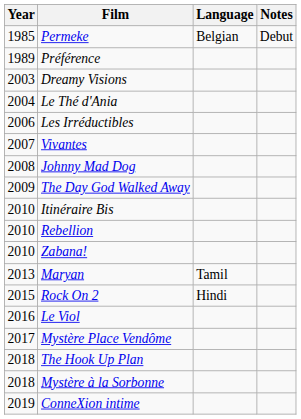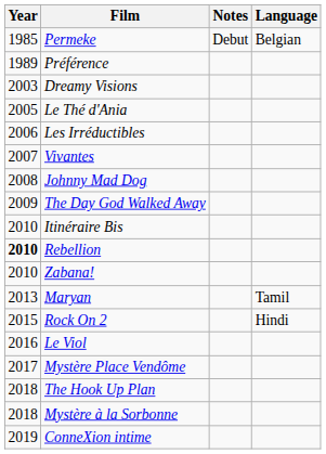columns swapped: Language <-> Notes
Le Thé d'Ania | Year: 2004 -> 2005
Rebellion | Year: normal -> bold
